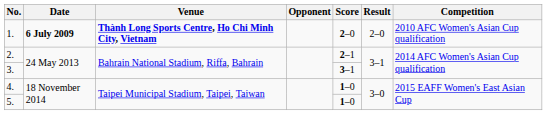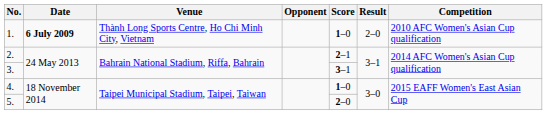1. | Venue: bold -> normal
1. | Score: 2–0 -> 1–0
5. | Score: 1–0 -> 2–0
